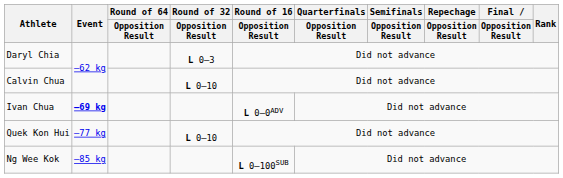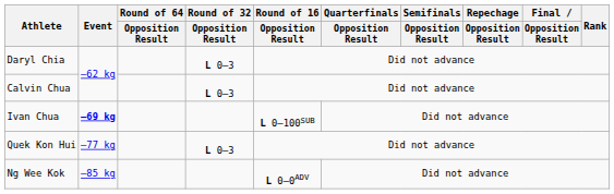Calvin Chua | Round of 32 / Opposition Result: L 0–10 -> L 0–3
Ivan Chua | Round of 16 / Opposition Result: L 0–0ADV -> L 0–100SUB
Quek Kon Hui | Round of 32 / Opposition Result: L 0–10 -> L 0–3
Ng Wee Kok | Round of 16 / Opposition Result: L 0–100SUB -> L 0–0ADV
